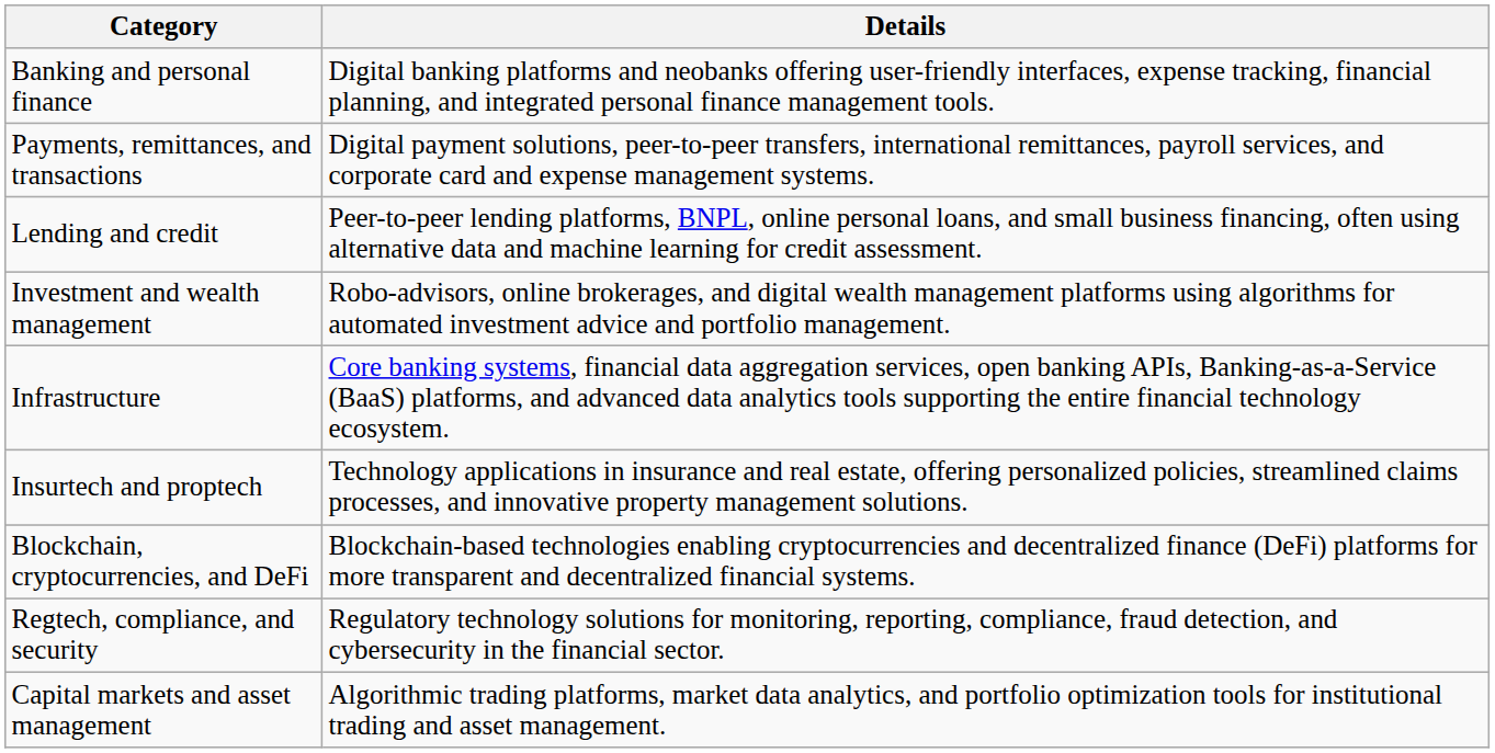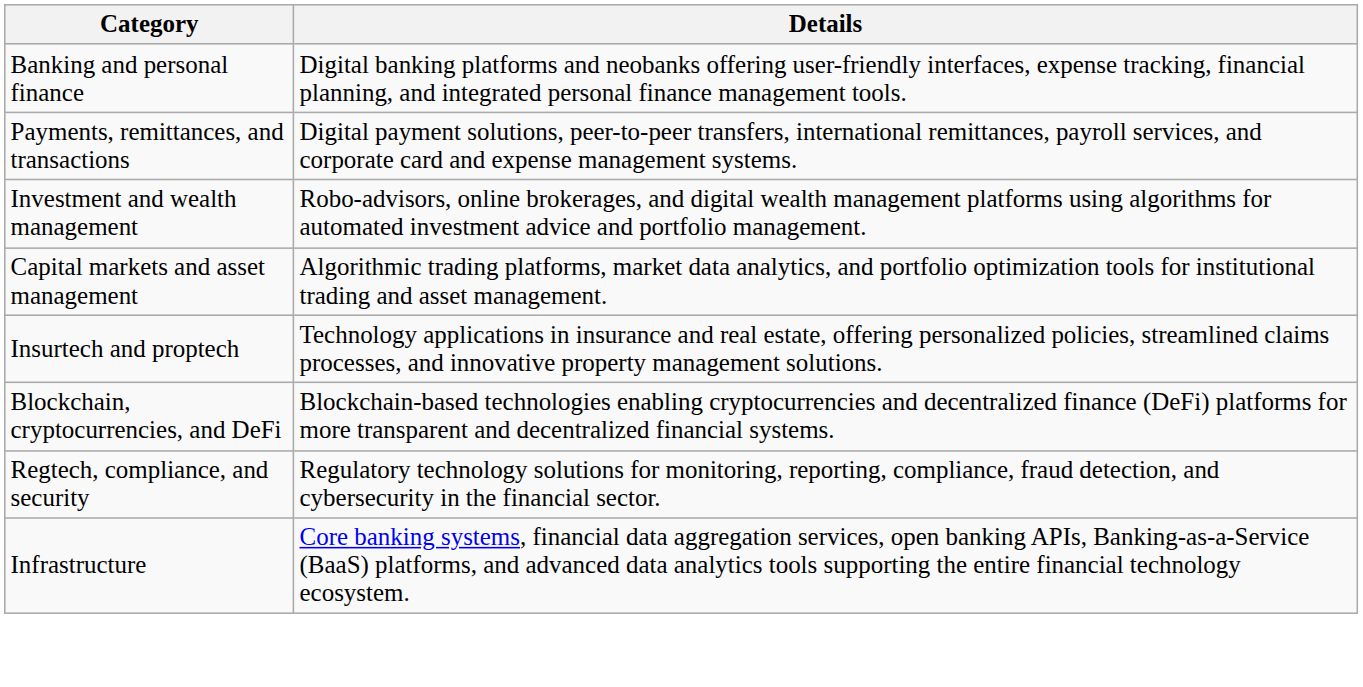- row: Lending and credit | Peer-to-peer lending platforms, BNPL, online personal loans, and small business financing, often using alternative data and machine learning for credit assessment.
rows swapped: Capital markets and asset management <-> Infrastructure
